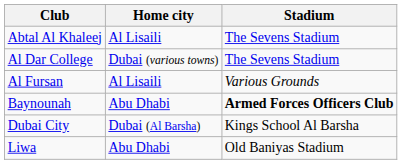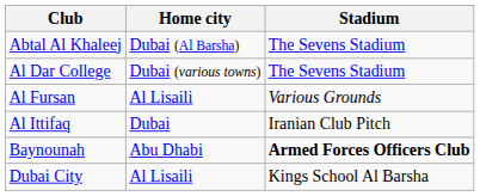Abtal Al Khaleej | Home city: Al Lisaili -> Dubai (Al Barsha)
+ row: Al Ittifaq | Dubai | Iranian Club Pitch
Dubai City | Home city: Dubai (Al Barsha) -> Al Lisaili
- row: Liwa | Abu Dhabi | Old Baniyas Stadium
